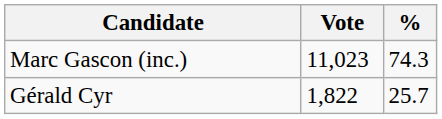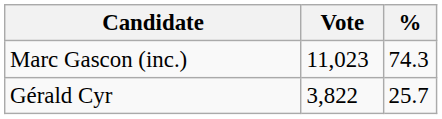Gérald Cyr | Vote: 1,822 -> 3,822
